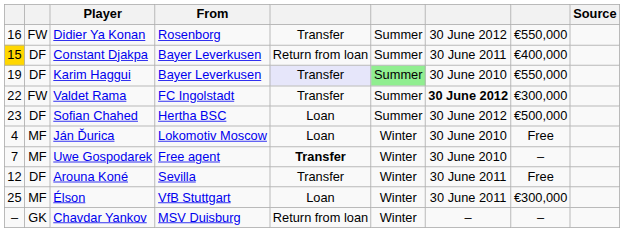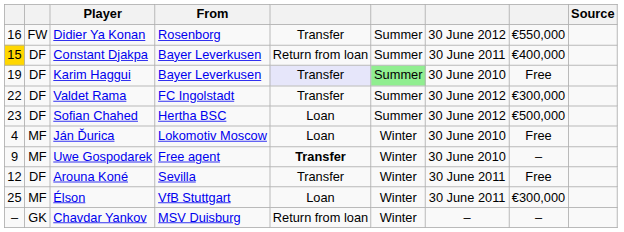Karim Haggui | column 8: €550,000 -> Free
Valdet Rama | column 2: FW -> DF
Valdet Rama | column 7: bold -> normal
Uwe Gospodarek | column 1: 7 -> 9
